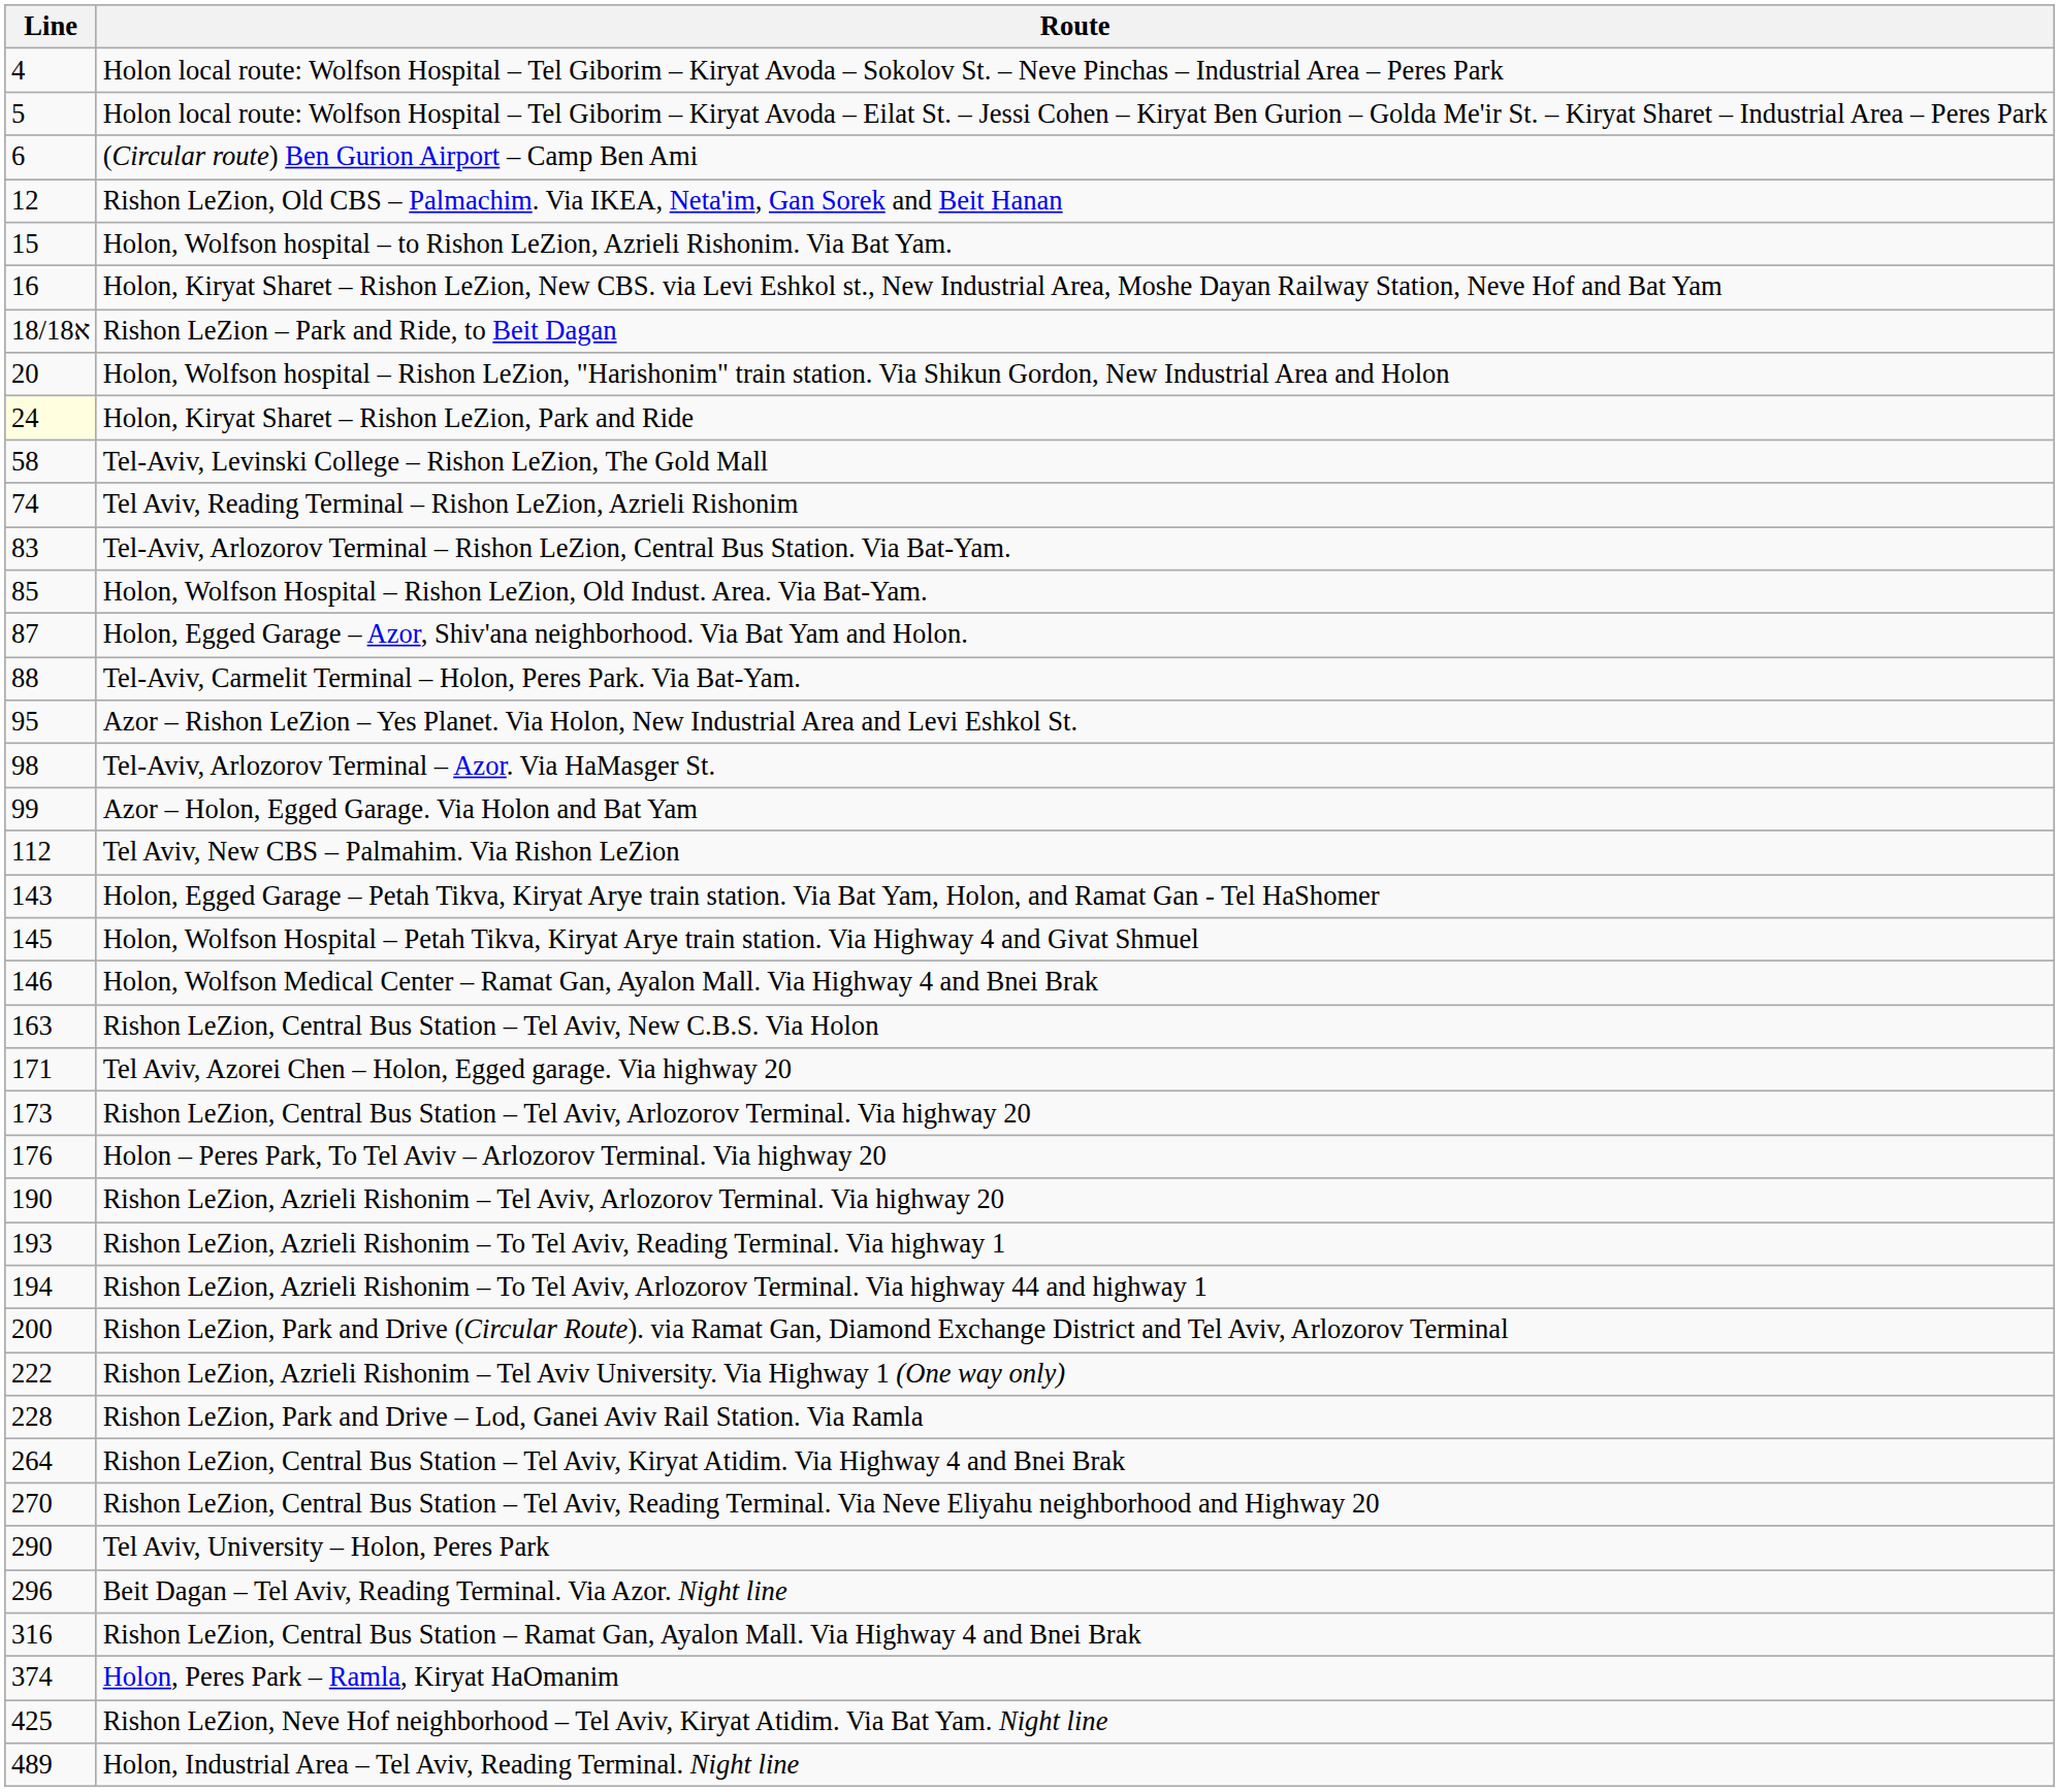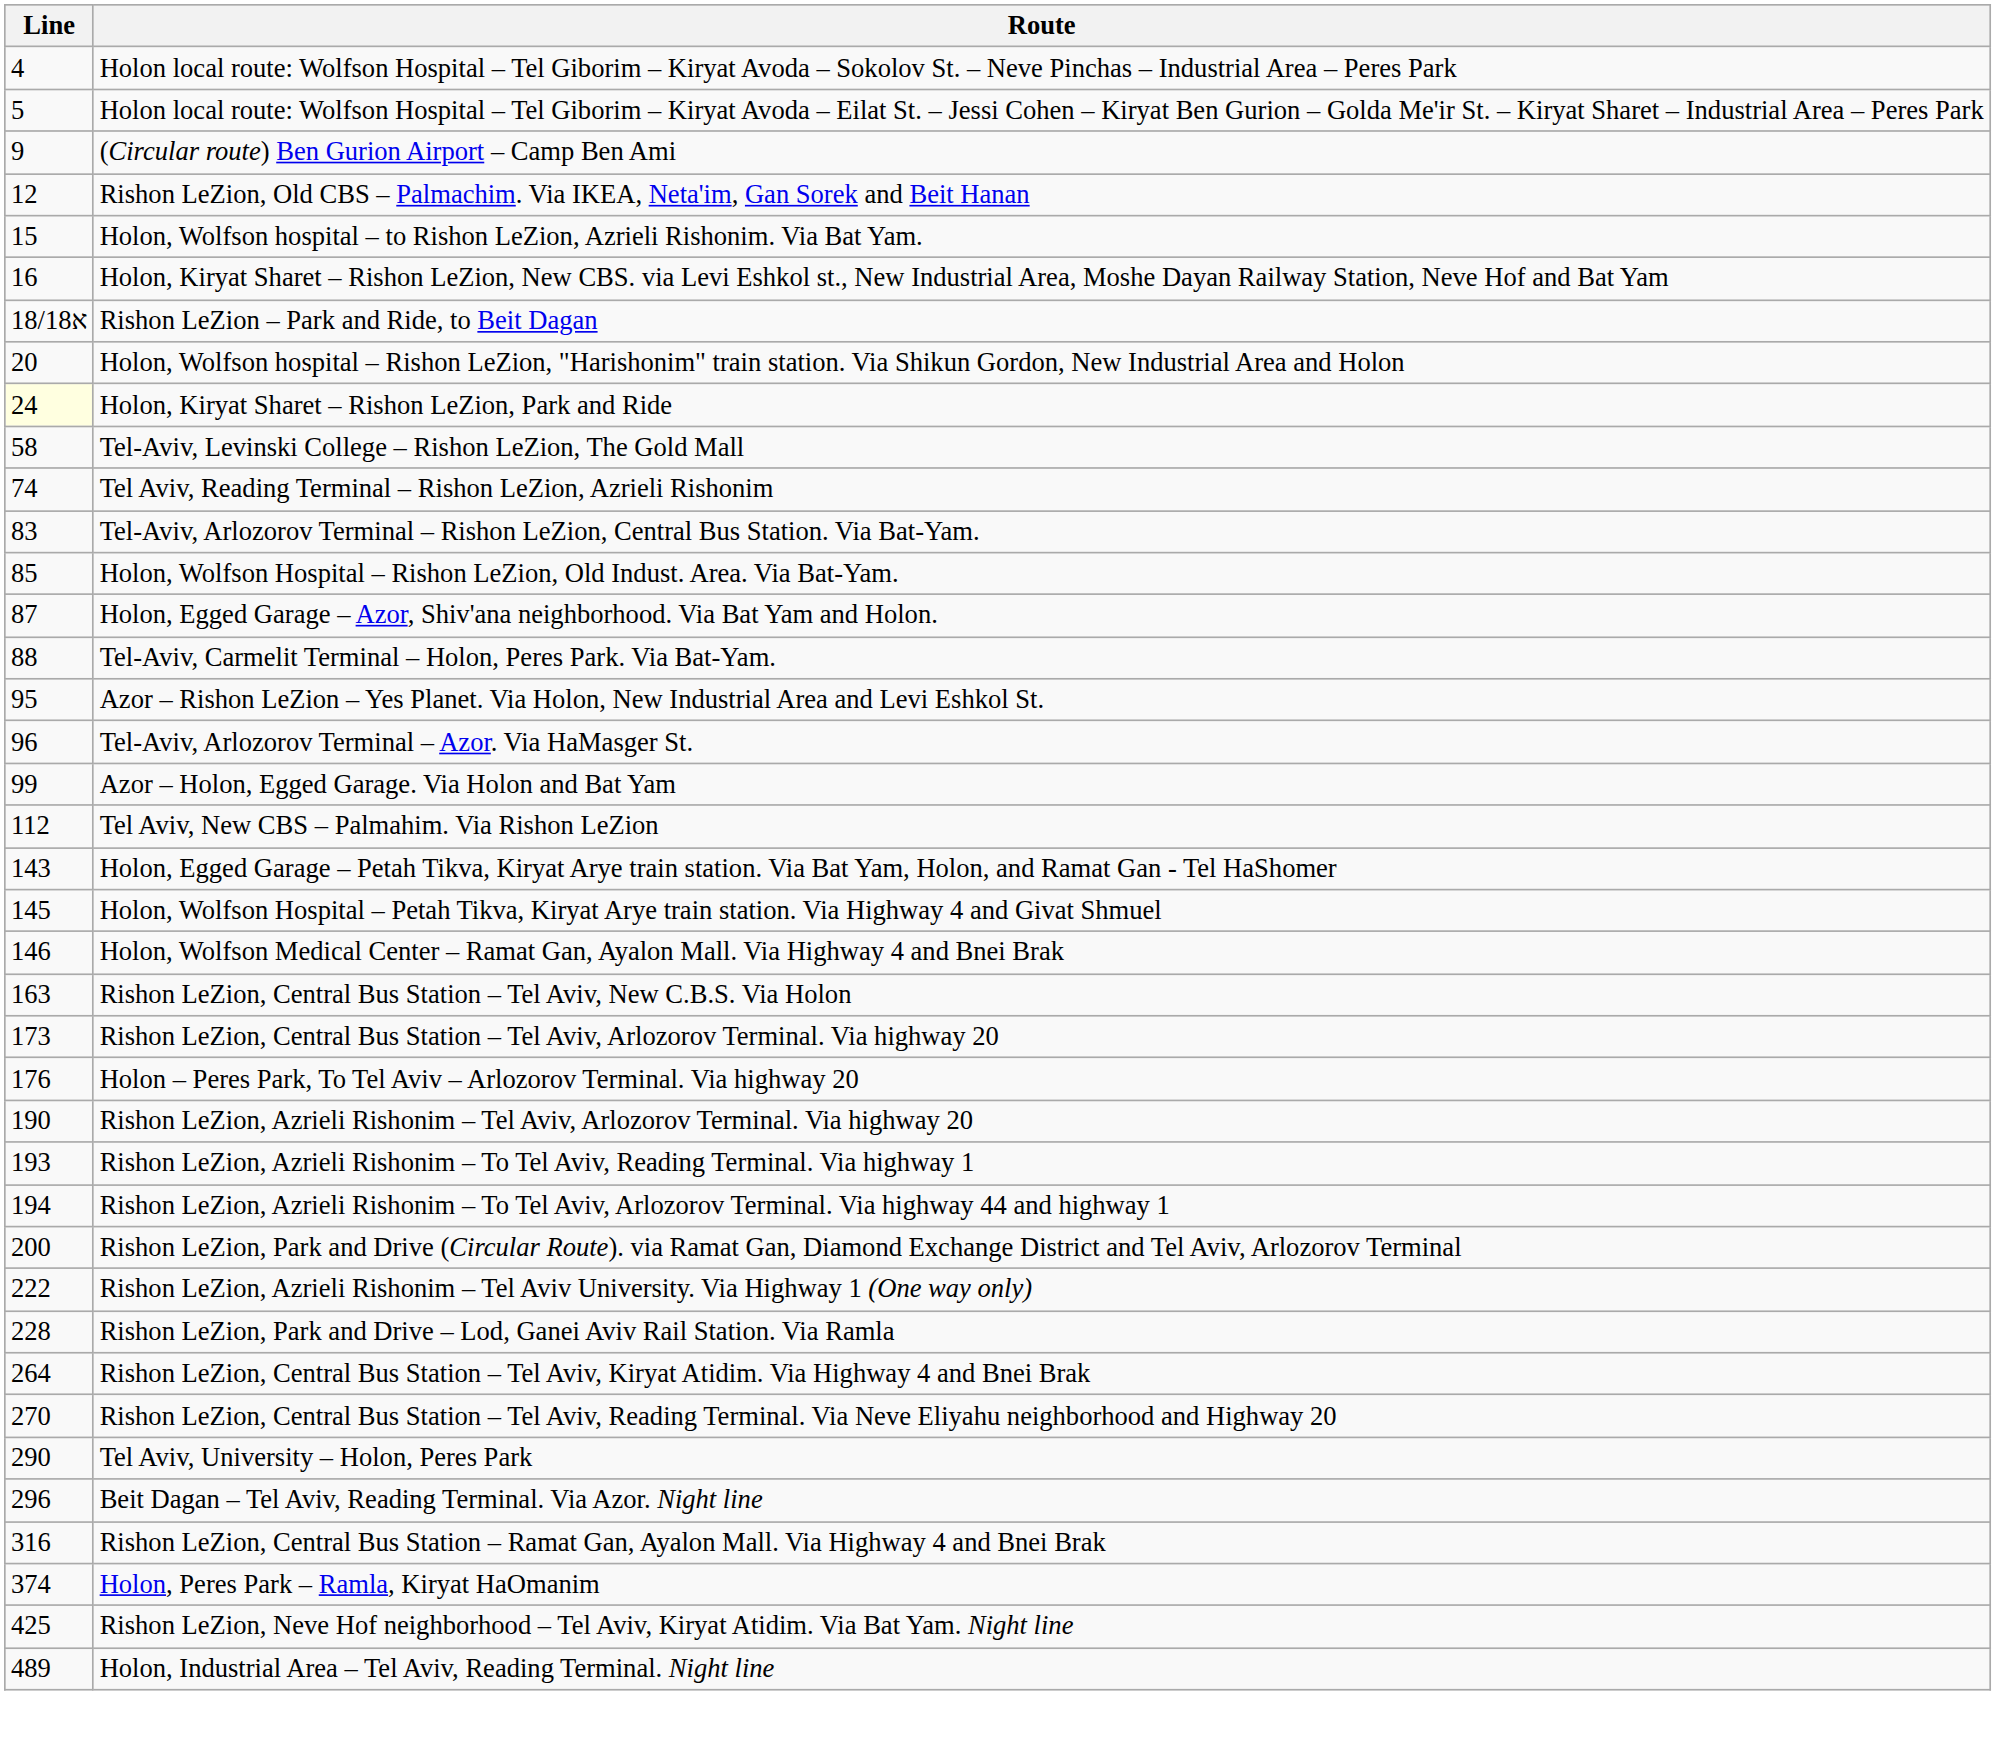(Circular route) Ben Gurion Airport – Camp Ben Ami | Line: 6 -> 9
Tel-Aviv, Arlozorov Terminal – Azor. Via HaMasger St. | Line: 98 -> 96
- row: 171 | Tel Aviv, Azorei Chen – Holon, Egged garage. Via highway 20
